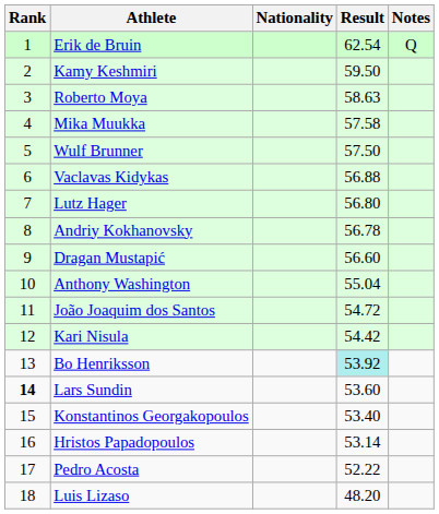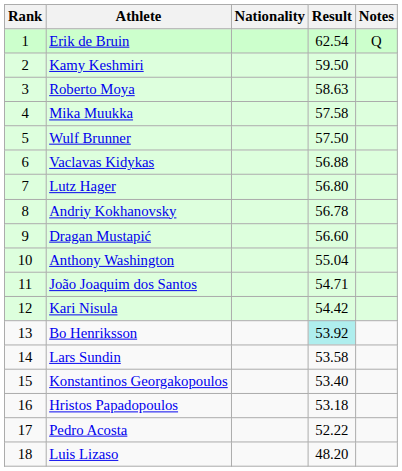João Joaquim dos Santos | Result: 54.72 -> 54.71
Lars Sundin | Rank: bold -> normal
Lars Sundin | Result: 53.60 -> 53.58
Hristos Papadopoulos | Result: 53.14 -> 53.18
